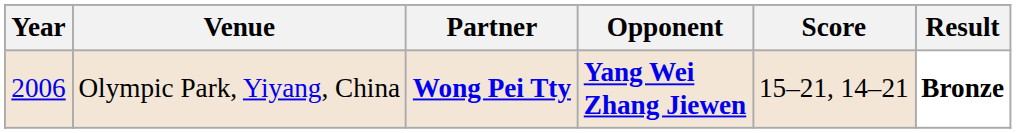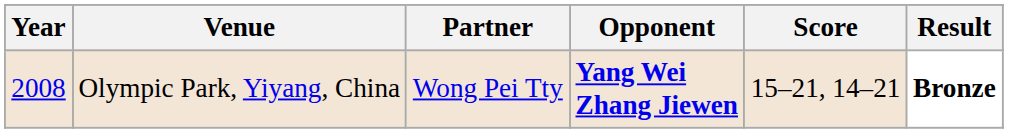Olympic Park, Yiyang, China | Year: 2006 -> 2008
Olympic Park, Yiyang, China | Partner: bold -> normal
